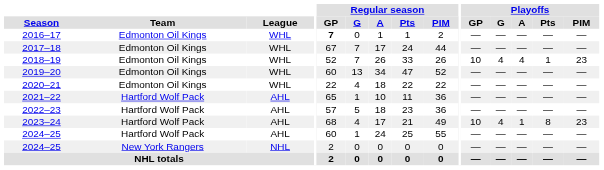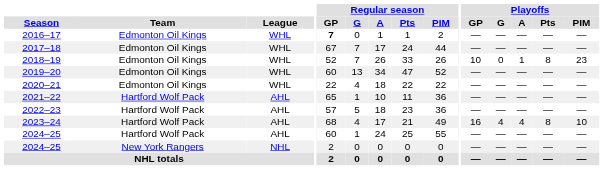2018–19 | Playoffs / G: 4 -> 0
2018–19 | Playoffs / A: 4 -> 1
2018–19 | Playoffs / Pts: 1 -> 8
2023–24 | Playoffs / GP: 10 -> 16
2023–24 | Playoffs / A: 1 -> 4
2023–24 | Playoffs / PIM: 23 -> 10
